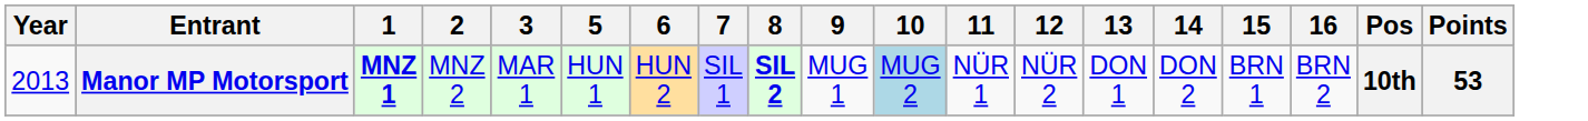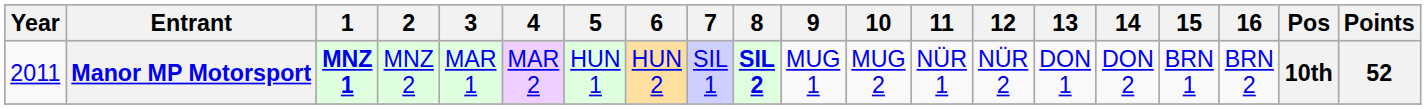+ column: 4 | MAR 2
Manor MP Motorsport | Year: 2013 -> 2011
Manor MP Motorsport | 10: lightblue background -> no background
Manor MP Motorsport | Points: 53 -> 52
